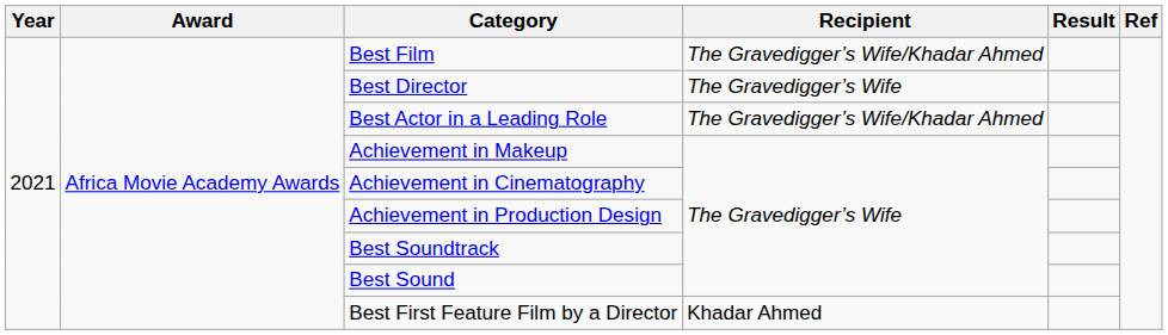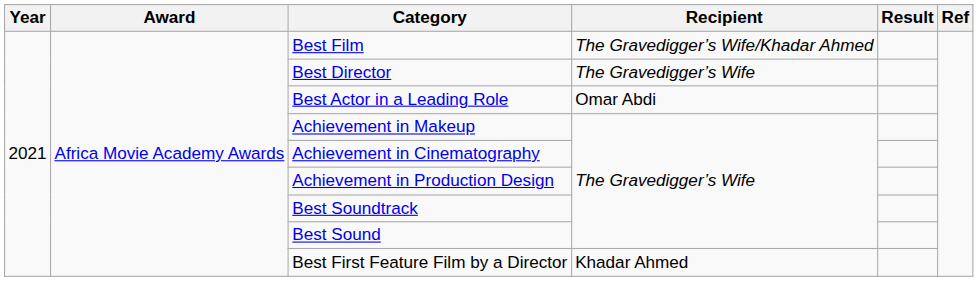Best Actor in a Leading Role | Recipient: The Gravedigger’s Wife/Khadar Ahmed -> Omar Abdi
